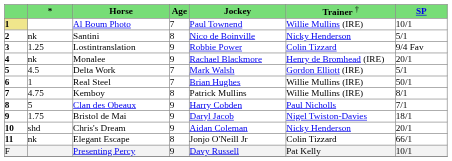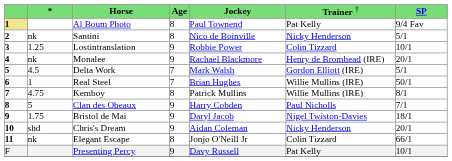Al Boum Photo | column 4: 7 -> 8
Al Boum Photo | column 6: Willie Mullins (IRE) -> Pat Kelly
Al Boum Photo | column 7: 10/1 -> 9/4 Fav
Lostintranslation | column 7: 9/4 Fav -> 10/1
